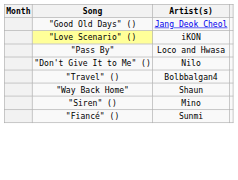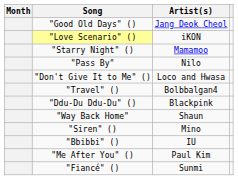+ row: "Starry Night" () | Mamamoo
"Pass By" | Artist(s): Loco and Hwasa -> Nilo
"Don't Give It to Me" () | Artist(s): Nilo -> Loco and Hwasa
+ row: "Ddu-Du Ddu-Du" () | Blackpink
+ row: "Bbibbi" () | IU
+ row: "Me After You" () | Paul Kim
